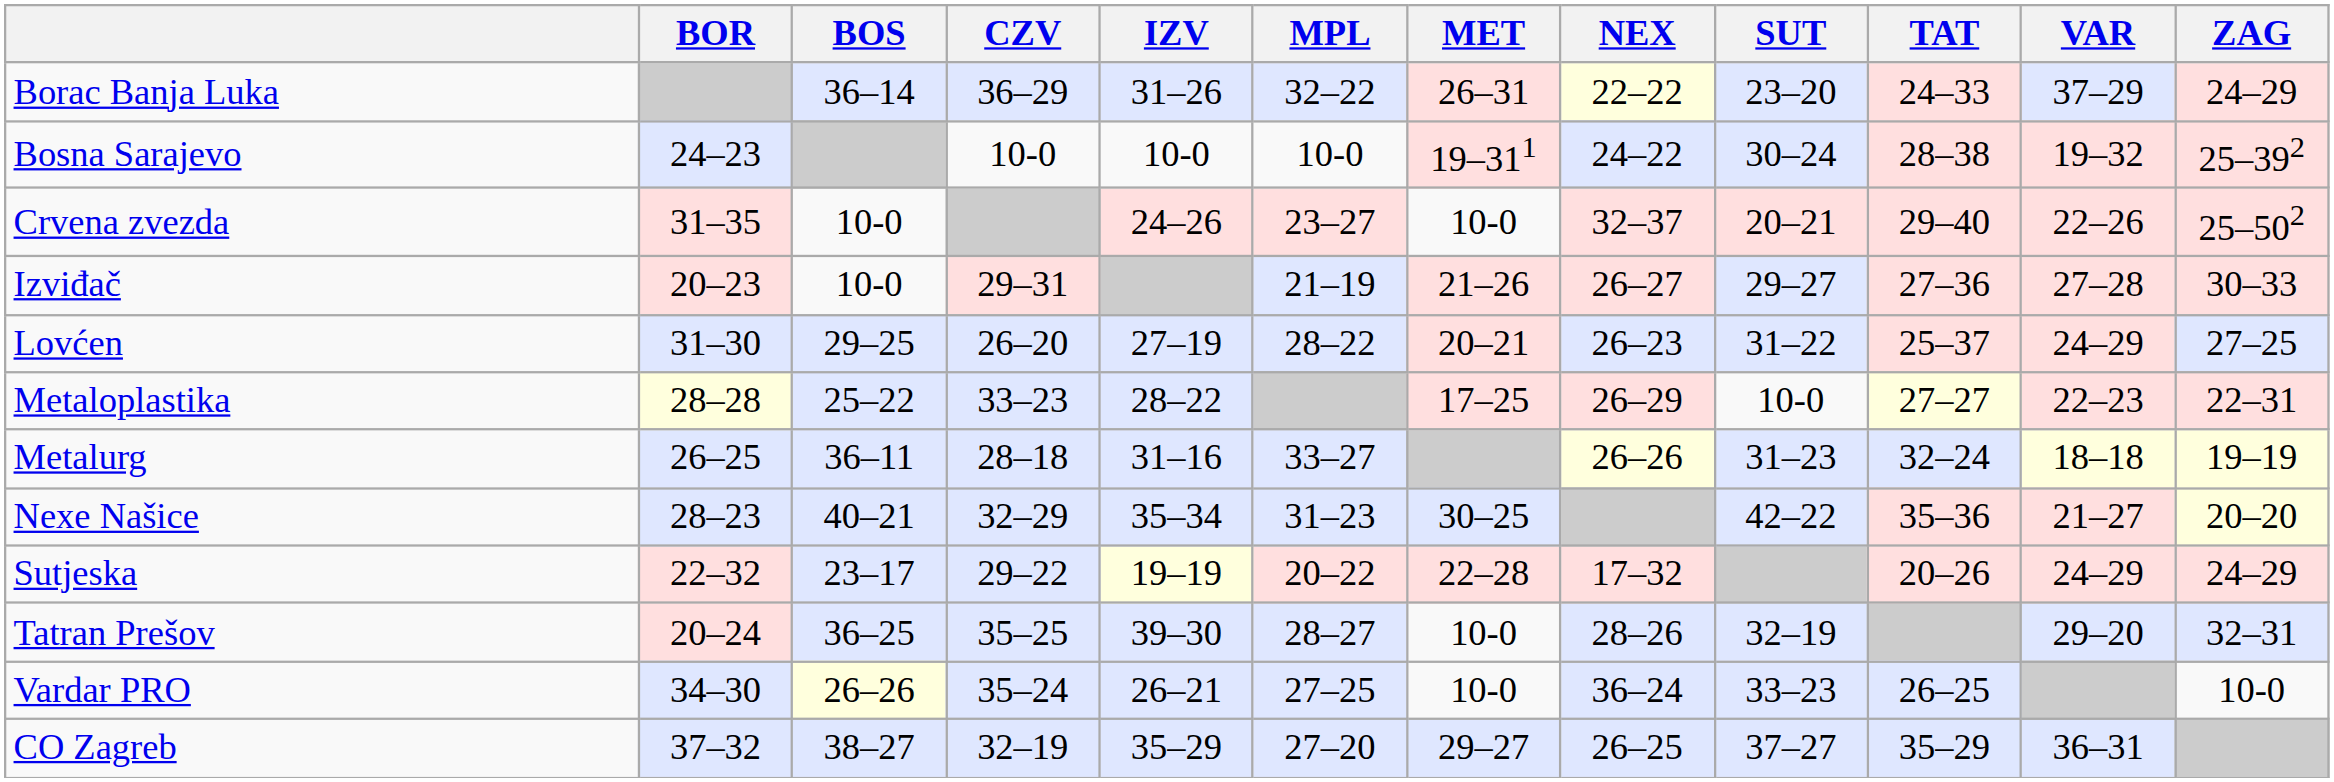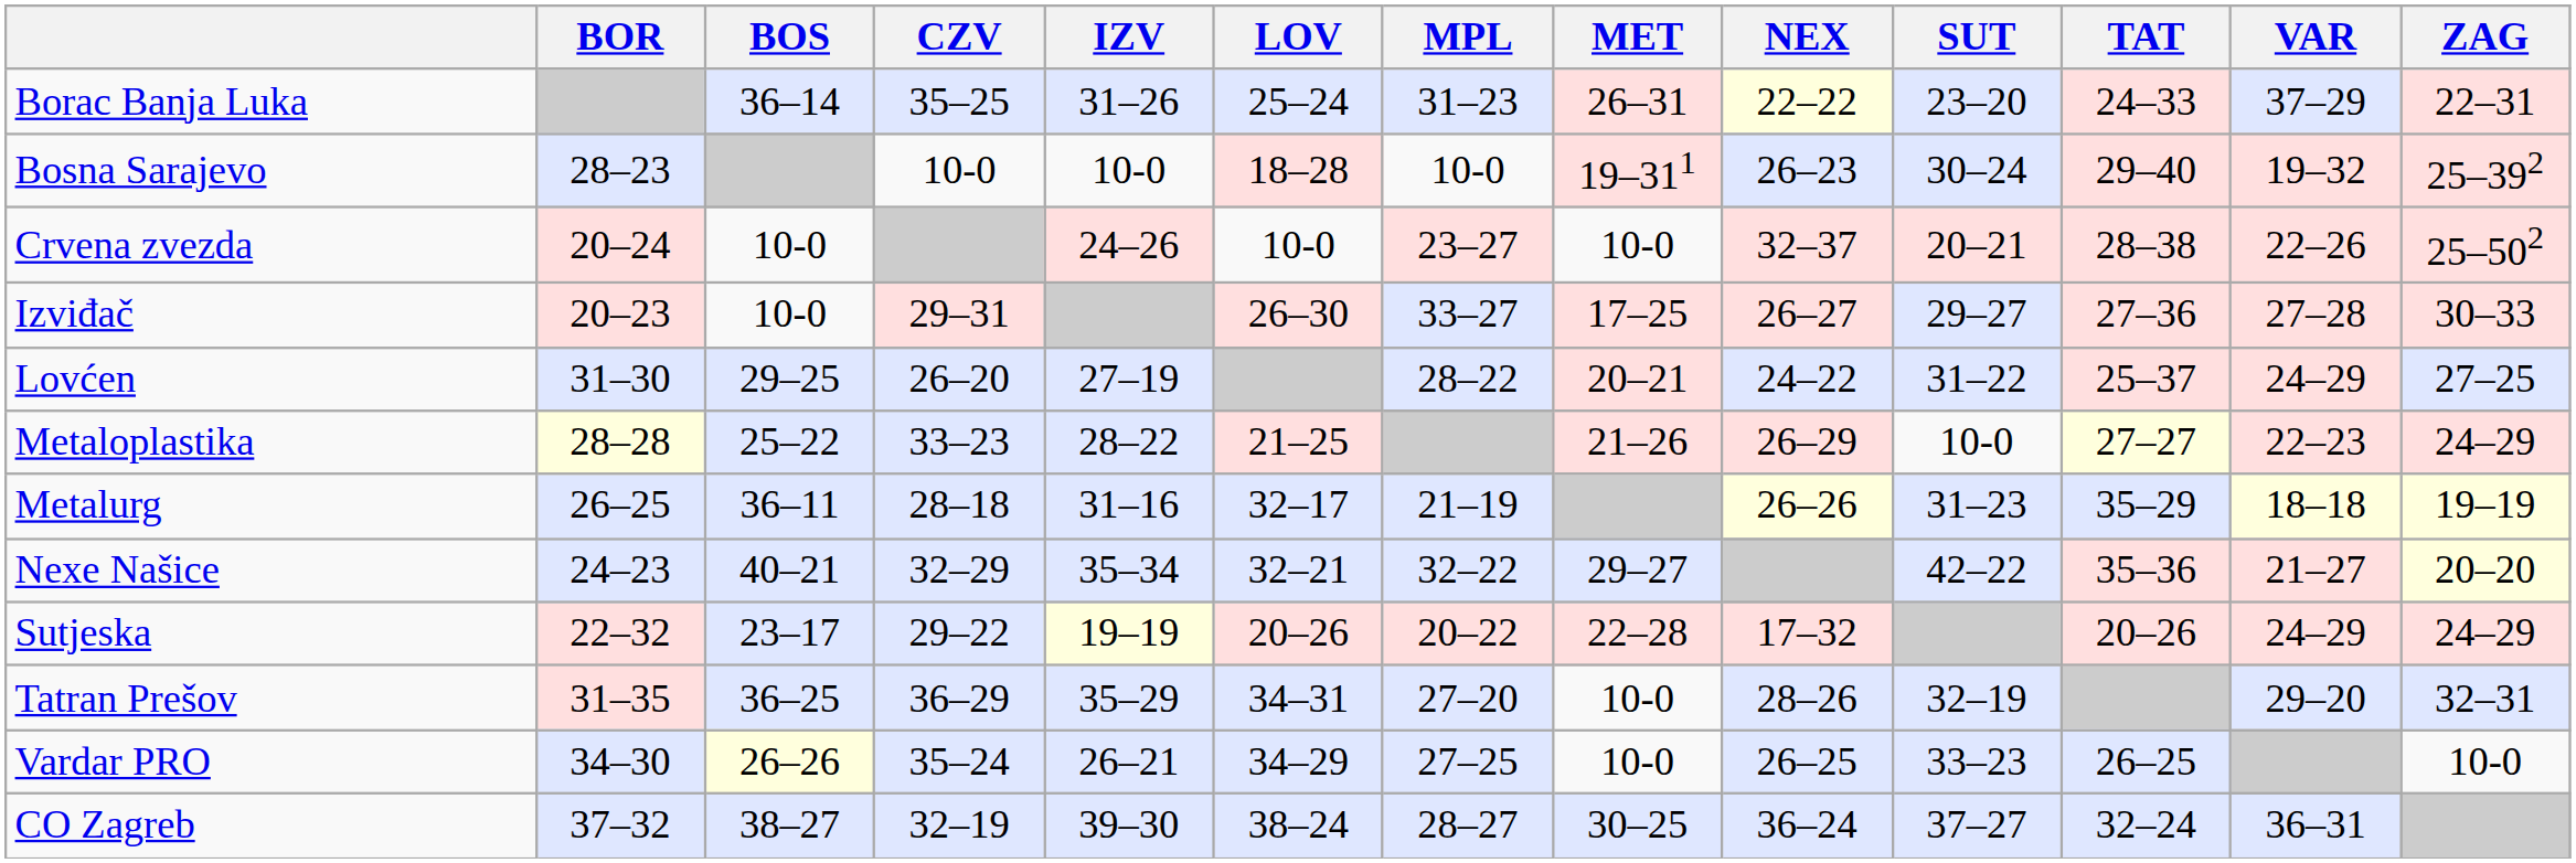+ column: LOV | 25–24 | 18–28 | 10-0 | 26–30 | 21–25 | 32–17 | 32–21 | 20–26 | 34–31 | 34–29 | 38–24
Borac Banja Luka | CZV: 36–29 -> 35–25
Borac Banja Luka | MPL: 32–22 -> 31–23
Borac Banja Luka | ZAG: 24–29 -> 22–31
Bosna Sarajevo | BOR: 24–23 -> 28–23
Bosna Sarajevo | NEX: 24–22 -> 26–23
Bosna Sarajevo | TAT: 28–38 -> 29–40
Crvena zvezda | BOR: 31–35 -> 20–24
Crvena zvezda | TAT: 29–40 -> 28–38
Izviđač | MPL: 21–19 -> 33–27
Izviđač | MET: 21–26 -> 17–25
Lovćen | NEX: 26–23 -> 24–22
Metaloplastika | MET: 17–25 -> 21–26
Metaloplastika | ZAG: 22–31 -> 24–29
Metalurg | MPL: 33–27 -> 21–19
Metalurg | TAT: 32–24 -> 35–29
Nexe Našice | BOR: 28–23 -> 24–23
Nexe Našice | MPL: 31–23 -> 32–22
Nexe Našice | MET: 30–25 -> 29–27
Tatran Prešov | BOR: 20–24 -> 31–35
Tatran Prešov | CZV: 35–25 -> 36–29
Tatran Prešov | IZV: 39–30 -> 35–29
Tatran Prešov | MPL: 28–27 -> 27–20
Vardar PRO | NEX: 36–24 -> 26–25
CO Zagreb | IZV: 35–29 -> 39–30
CO Zagreb | MPL: 27–20 -> 28–27
CO Zagreb | MET: 29–27 -> 30–25
CO Zagreb | NEX: 26–25 -> 36–24
CO Zagreb | TAT: 35–29 -> 32–24
